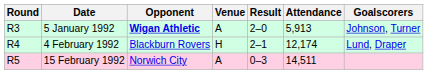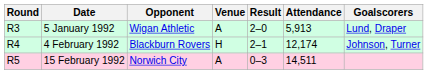5 January 1992 | Opponent: bold -> normal
5 January 1992 | Goalscorers: Johnson, Turner -> Lund, Draper
4 February 1992 | Goalscorers: Lund, Draper -> Johnson, Turner
